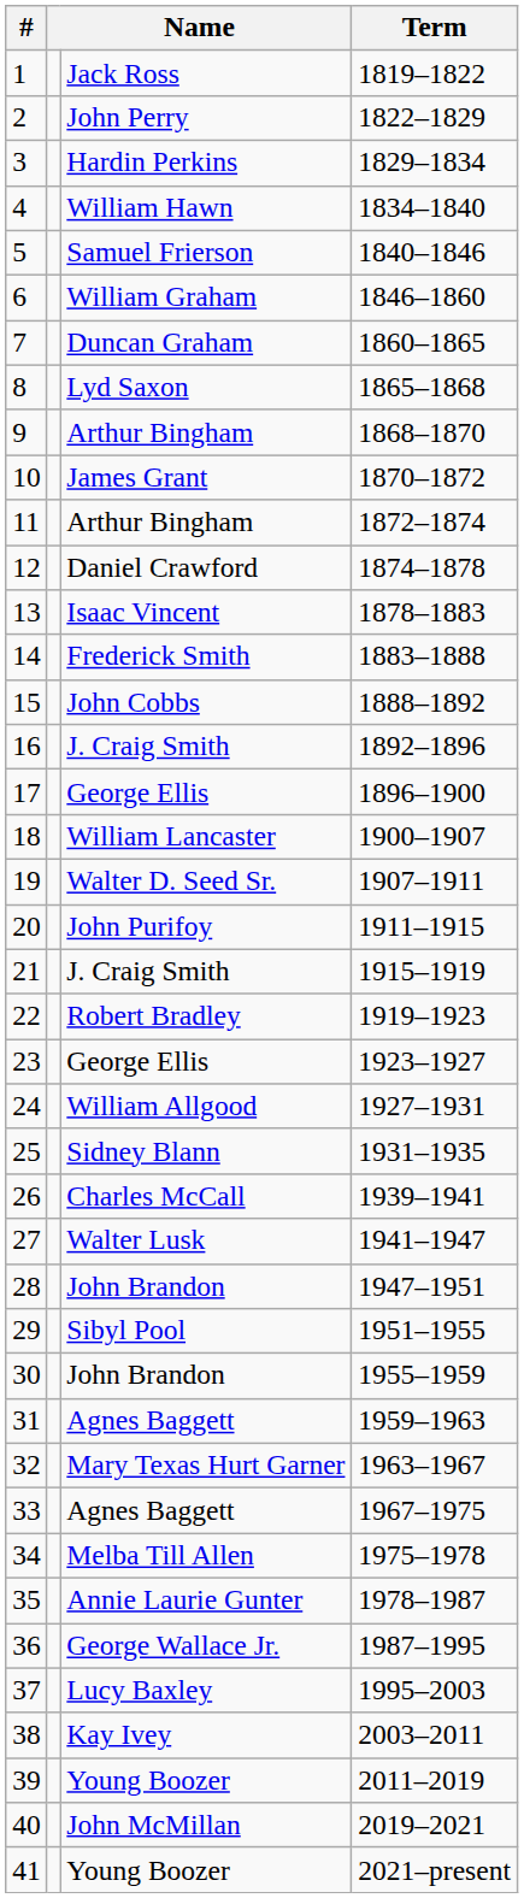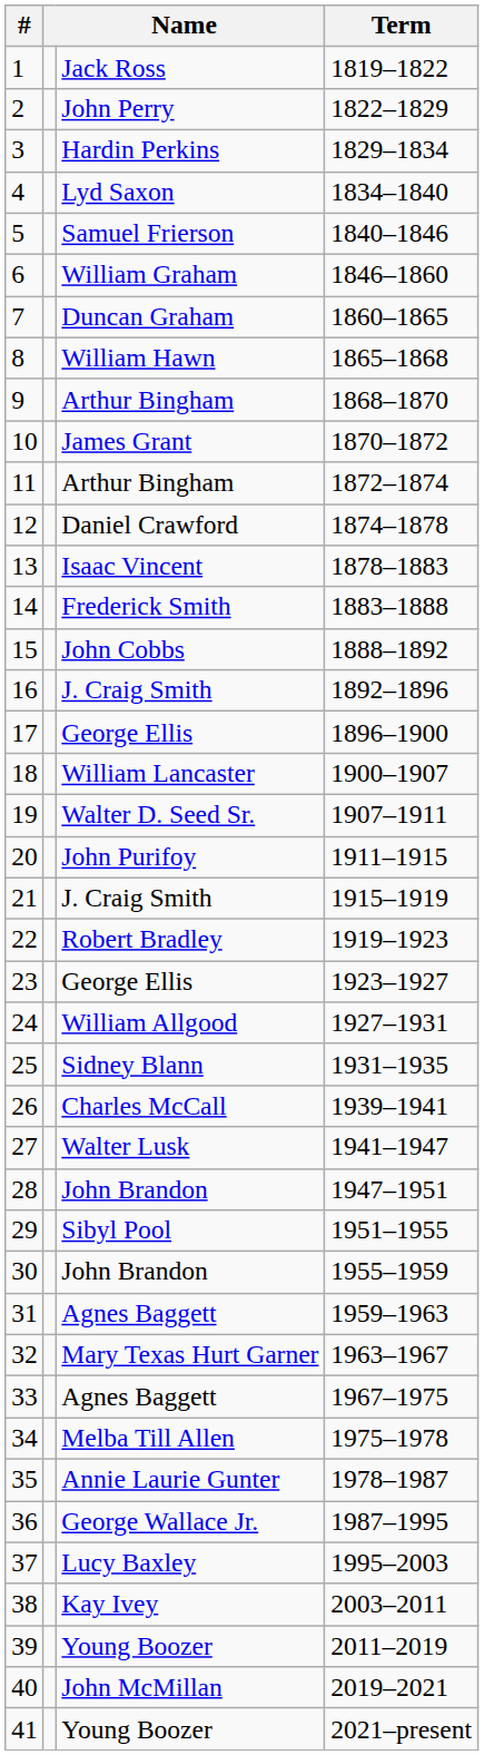4 | column 3: William Hawn -> Lyd Saxon
8 | column 3: Lyd Saxon -> William Hawn
